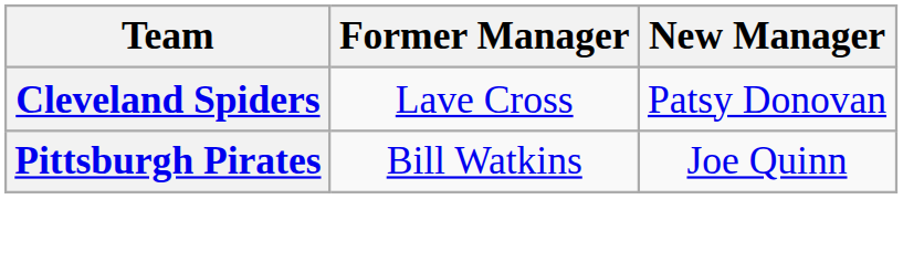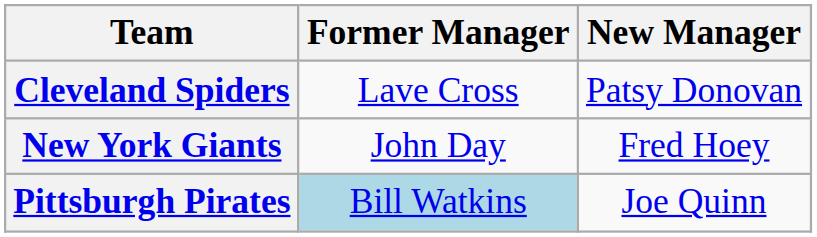+ row: New York Giants | John Day | Fred Hoey
Pittsburgh Pirates | Former Manager: no background -> lightblue background
